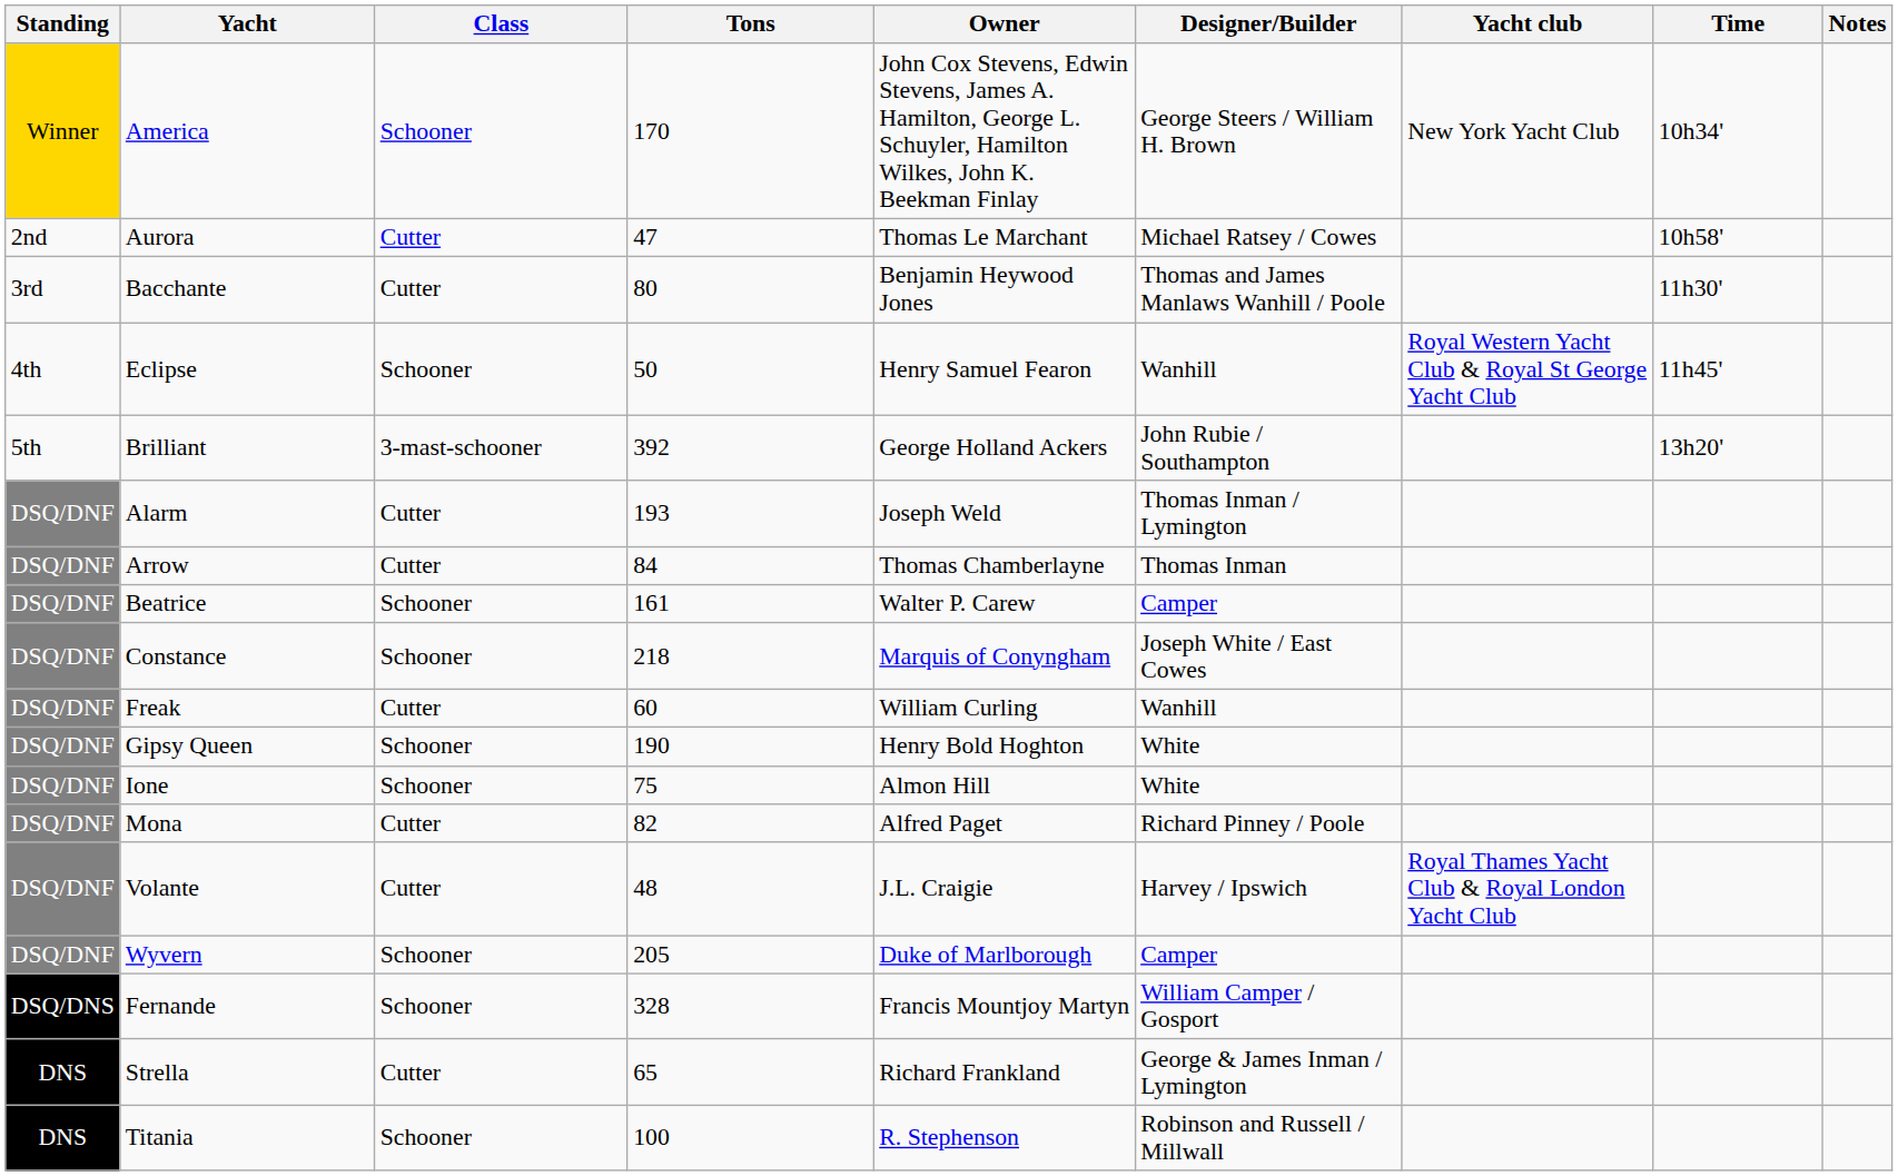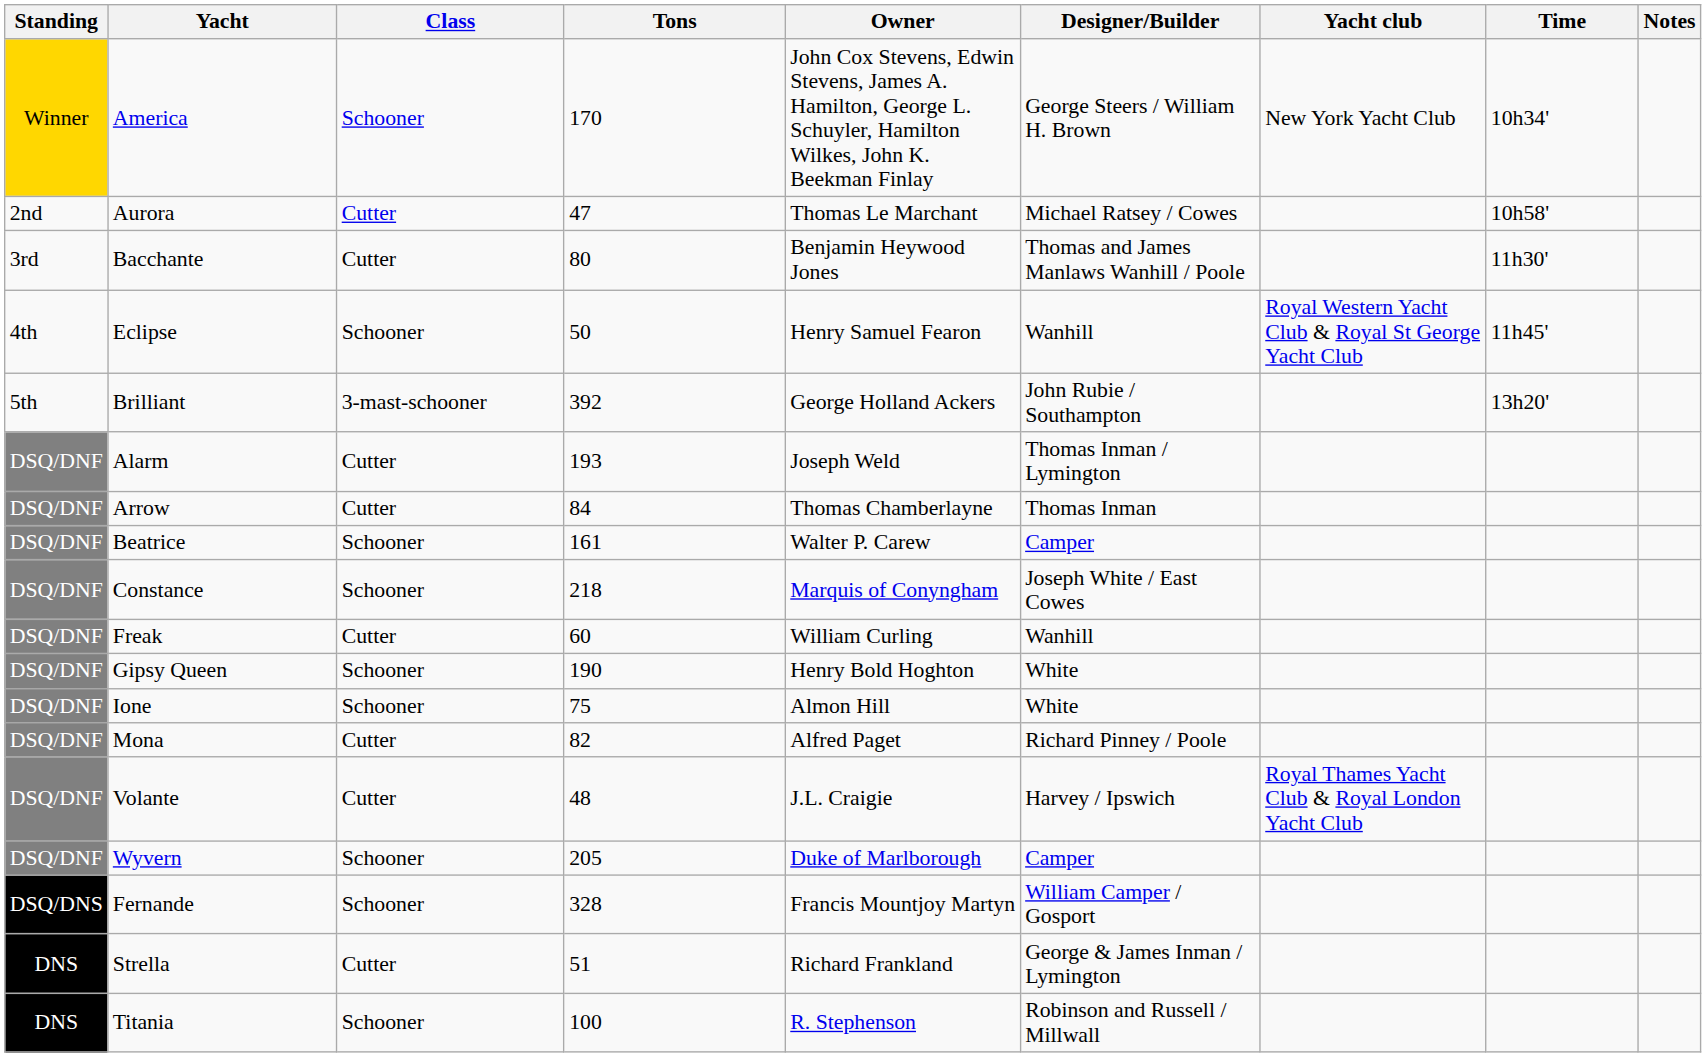Strella | Tons: 65 -> 51
